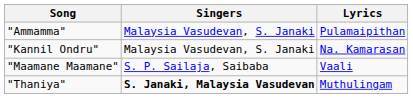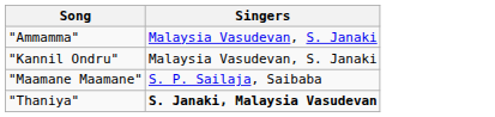- column: Lyrics | Pulamaipithan | Na. Kamarasan | Vaali | Muthulingam
